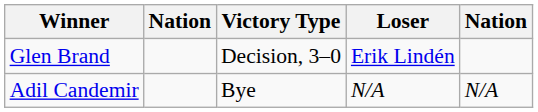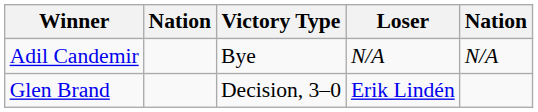rows swapped: Glen Brand <-> Adil Candemir
